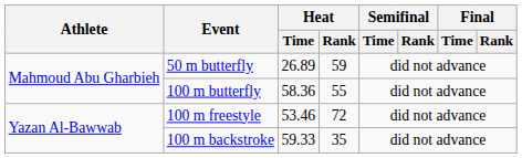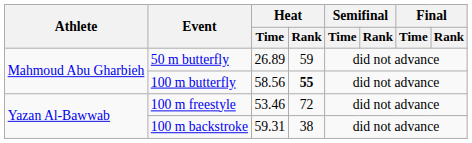100 m butterfly | Heat / Time: 58.36 -> 58.56
100 m butterfly | Heat / Rank: normal -> bold
100 m backstroke | Heat / Time: 59.33 -> 59.31
100 m backstroke | Heat / Rank: 35 -> 38
